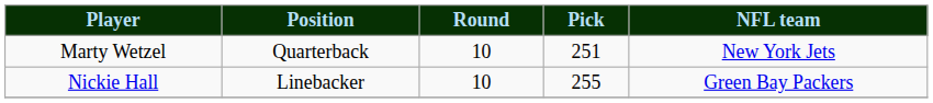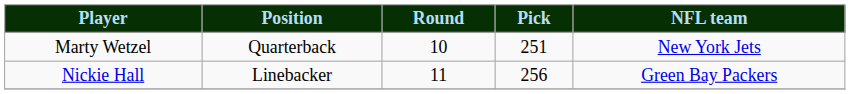Nickie Hall | Round: 10 -> 11
Nickie Hall | Pick: 255 -> 256
